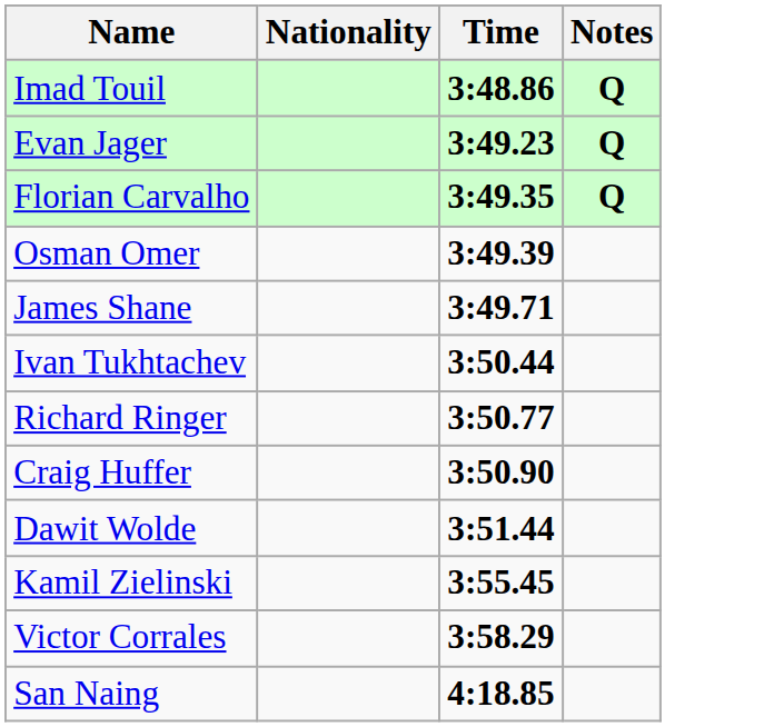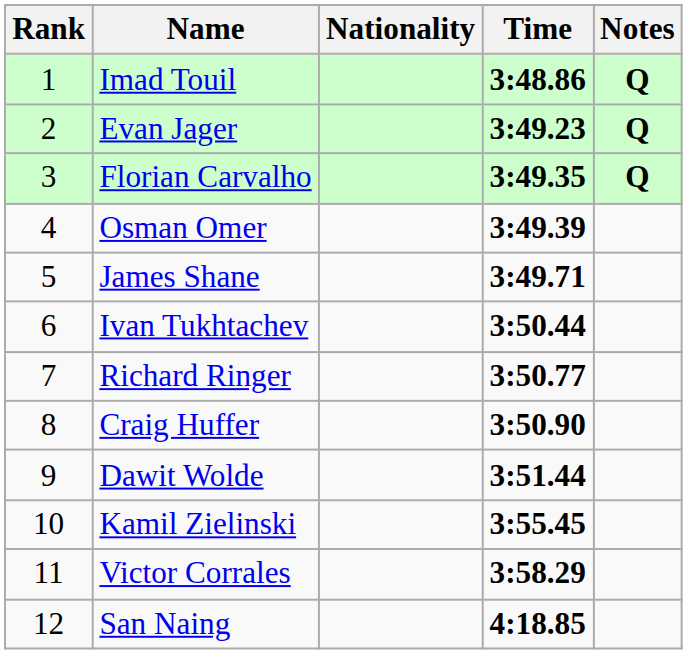+ column: Rank | 1 | 2 | 3 | 4 | 5 | 6 | 7 | 8 | 9 | 10 | 11 | 12
